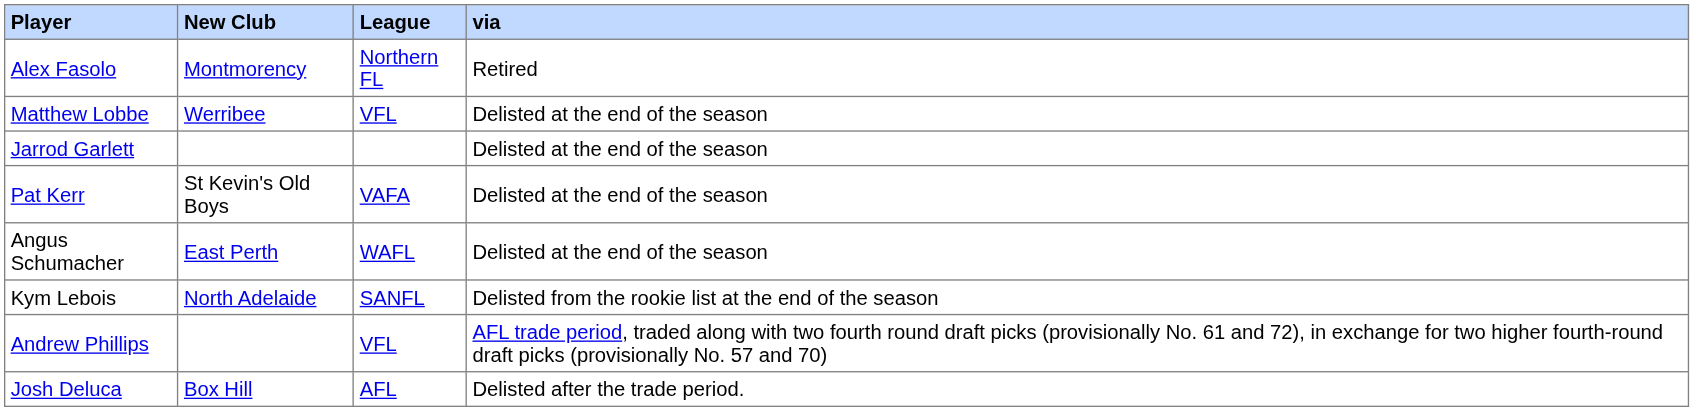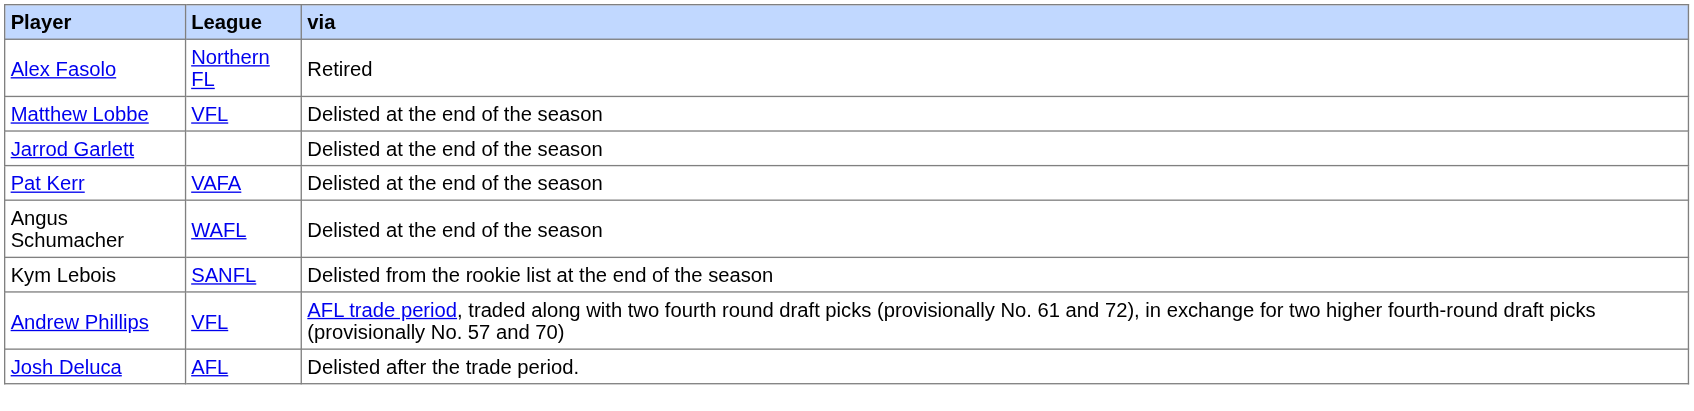- column: New Club | Montmorency | Werribee | St Kevin's Old Boys | East Perth | North Adelaide | Box Hill
